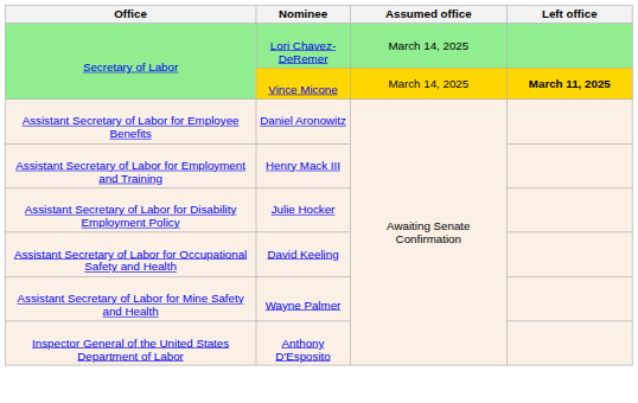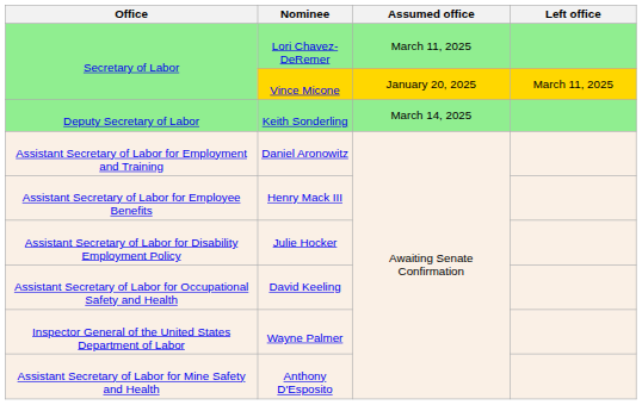Lori Chavez-DeRemer | Assumed office: March 14, 2025 -> March 11, 2025
Vince Micone | Assumed office: March 14, 2025 -> January 20, 2025
Vince Micone | Left office: bold -> normal
+ row: Deputy Secretary of Labor | Keith Sonderling | March 14, 2025
Daniel Aronowitz | Office: Assistant Secretary of Labor for Employee Benefits -> Assistant Secretary of Labor for Employment and Training
Henry Mack III | Office: Assistant Secretary of Labor for Employment and Training -> Assistant Secretary of Labor for Employee Benefits
Wayne Palmer | Office: Assistant Secretary of Labor for Mine Safety and Health -> Inspector General of the United States Department of Labor
Anthony D'Esposito | Office: Inspector General of the United States Department of Labor -> Assistant Secretary of Labor for Mine Safety and Health
